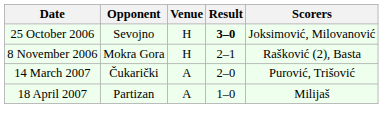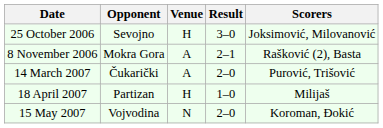25 October 2006 | Result: bold -> normal
8 November 2006 | Venue: H -> A
18 April 2007 | Venue: A -> H
+ row: 15 May 2007 | Vojvodina | N | 2–0 | Koroman, Đokić
